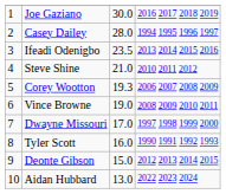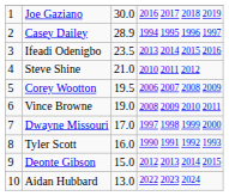Casey Dailey | column 3: 28.0 -> 28.9
Corey Wootton | column 3: 19.3 -> 19.5
